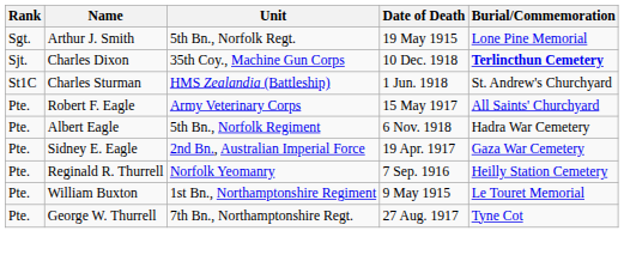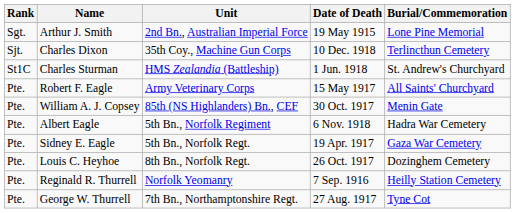Arthur J. Smith | Unit: 5th Bn., Norfolk Regt. -> 2nd Bn., Australian Imperial Force
Charles Dixon | Burial/Commemoration: bold -> normal
+ row: Pte. | William A. J. Copsey | 85th (NS Highlanders) Bn., CEF | 30 Oct. 1917 | Menin Gate
Sidney E. Eagle | Unit: 2nd Bn., Australian Imperial Force -> 5th Bn., Norfolk Regt.
+ row: Pte. | Louis C. Heyhoe | 8th Bn., Norfolk Regt. | 26 Oct. 1917 | Dozinghem Cemetery
- row: Pte. | William Buxton | 1st Bn., Northamptonshire Regiment | 9 May 1915 | Le Touret Memorial
